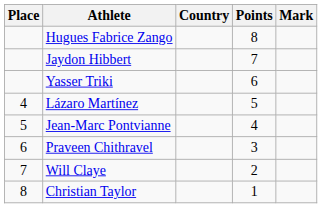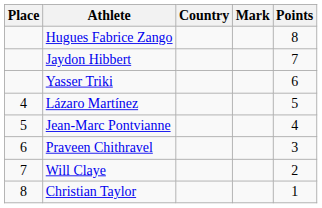columns swapped: Mark <-> Points
